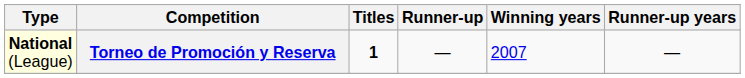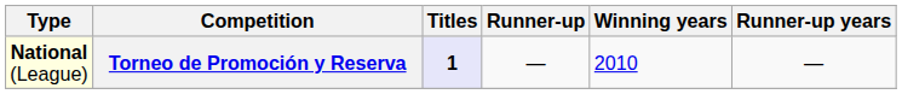Torneo de Promoción y Reserva | Titles: no background -> lavender background
Torneo de Promoción y Reserva | Winning years: 2007 -> 2010
